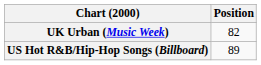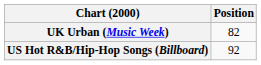US Hot R&B/Hip-Hop Songs (Billboard) | Position: 89 -> 92
